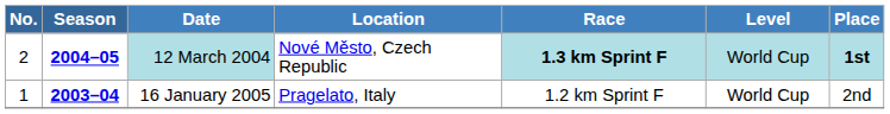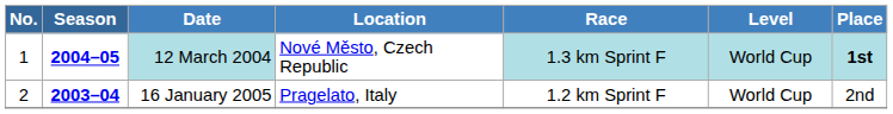12 March 2004 | No.: 2 -> 1
12 March 2004 | Race: bold -> normal
16 January 2005 | No.: 1 -> 2
